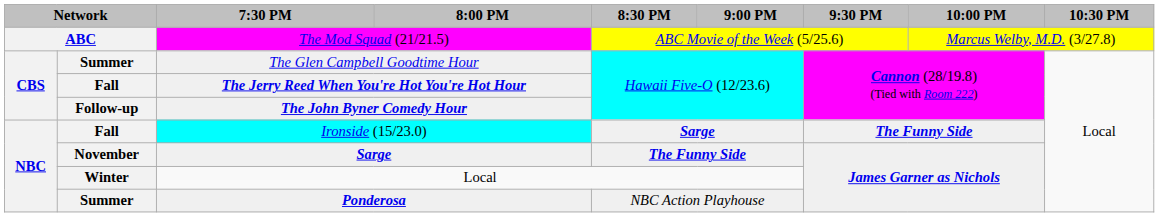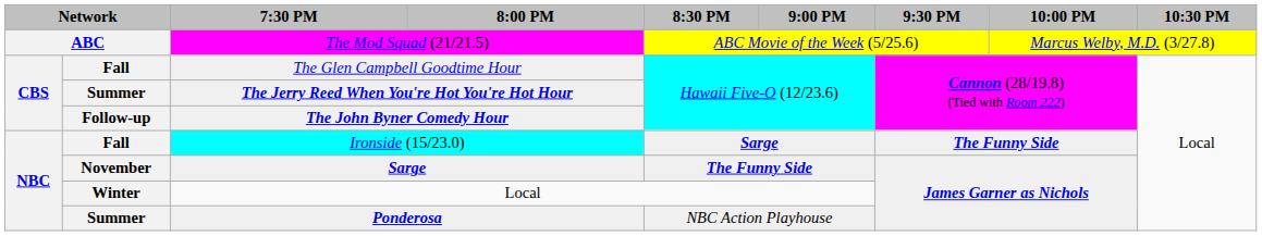The Glen Campbell Goodtime Hour | column 2: Summer -> Fall
The Jerry Reed When You're Hot You're Hot Hour | column 2: Fall -> Summer
